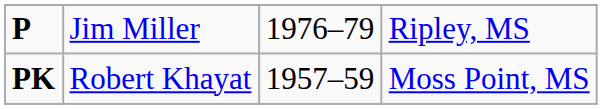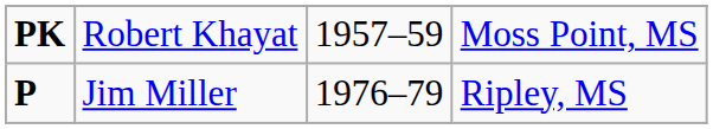rows swapped: PK <-> P
